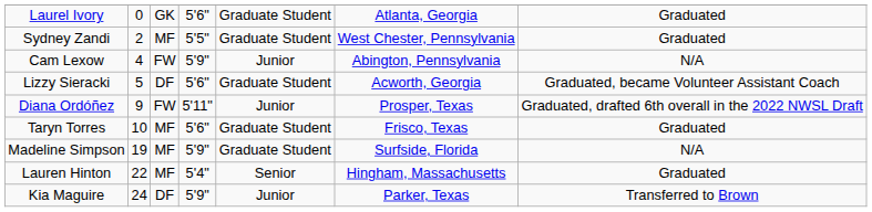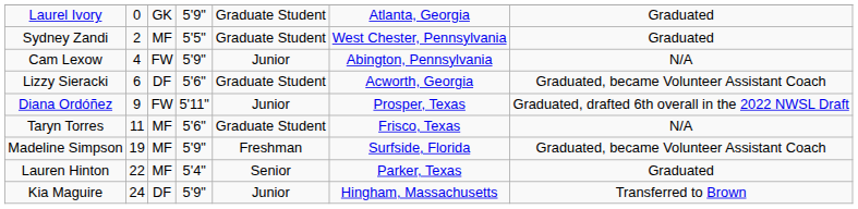Laurel Ivory | column 4: 5'6" -> 5'9"
Lizzy Sieracki | column 2: 5 -> 6
Taryn Torres | column 2: 10 -> 11
Taryn Torres | column 7: Graduated -> N/A
Madeline Simpson | column 5: Graduate Student -> Freshman
Madeline Simpson | column 7: N/A -> Graduated, became Volunteer Assistant Coach
Lauren Hinton | column 6: Hingham, Massachusetts -> Parker, Texas
Kia Maguire | column 6: Parker, Texas -> Hingham, Massachusetts
